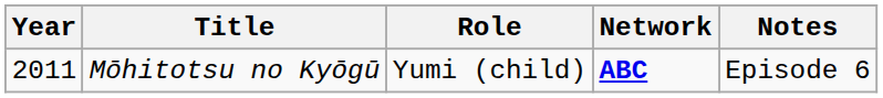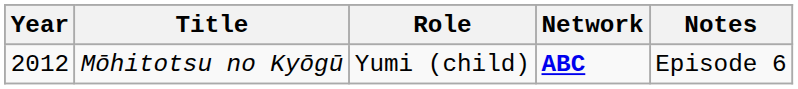Mōhitotsu no Kyōgū | Year: 2011 -> 2012
